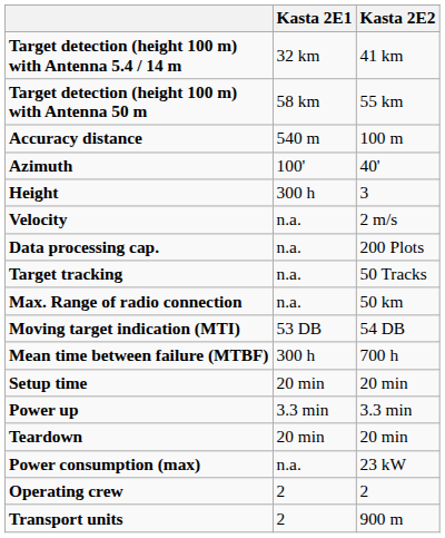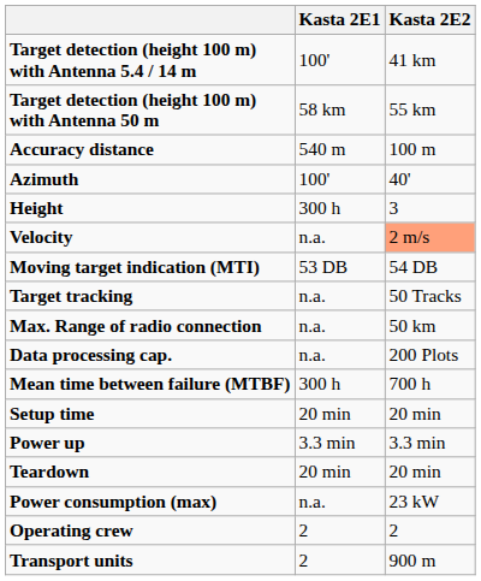Target detection (height 100 m) with Antenna 5.4 / 14 m | Kasta 2E1: 32 km -> 100'
Velocity | Kasta 2E2: no background -> lightsalmon background
rows swapped: Data processing cap. <-> Moving target indication (MTI)
